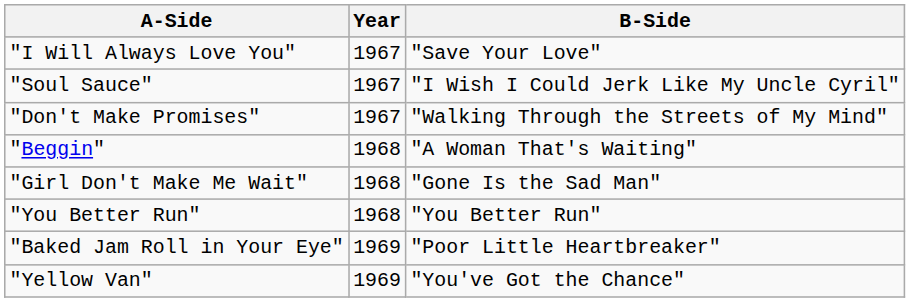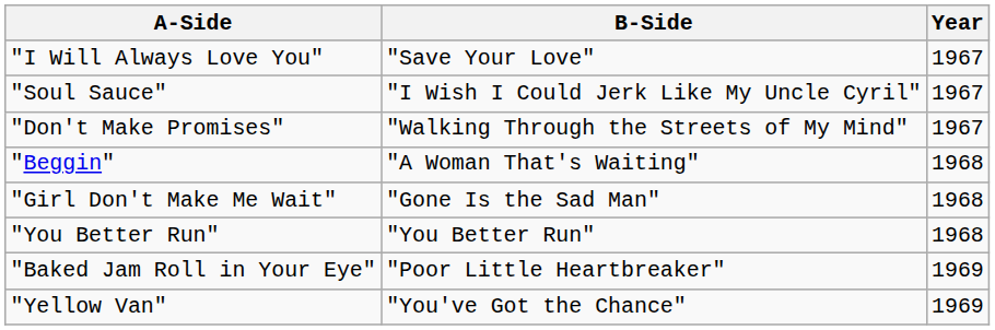columns swapped: B-Side <-> Year
